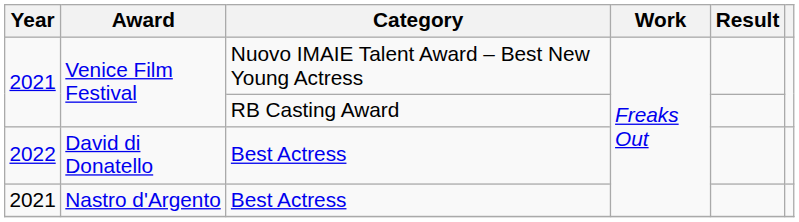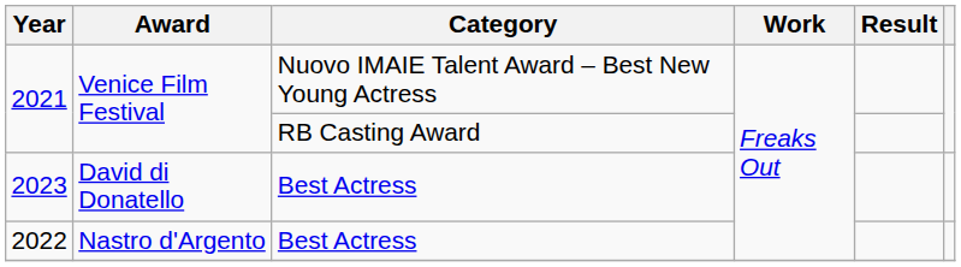David di Donatello | Year: 2022 -> 2023
Nastro d'Argento | Year: 2021 -> 2022
